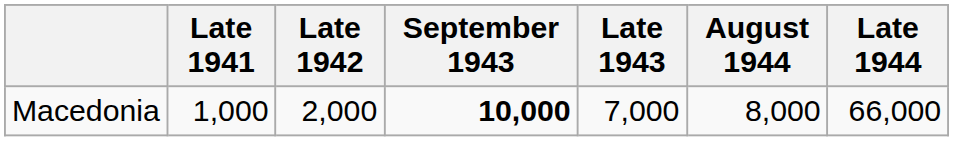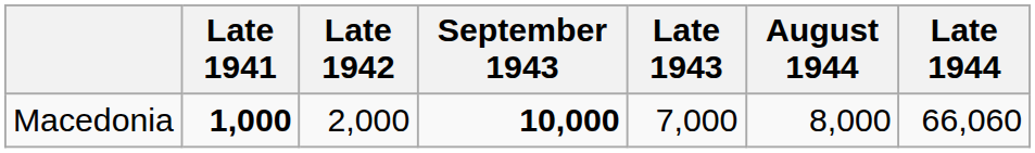Macedonia | Late 1941: normal -> bold
Macedonia | Late 1944: 66,000 -> 66,060
